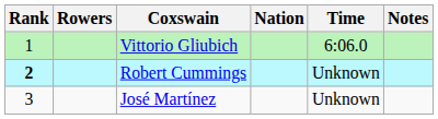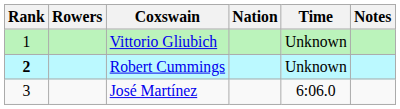Vittorio Gliubich | Time: 6:06.0 -> Unknown
José Martínez | Time: Unknown -> 6:06.0
